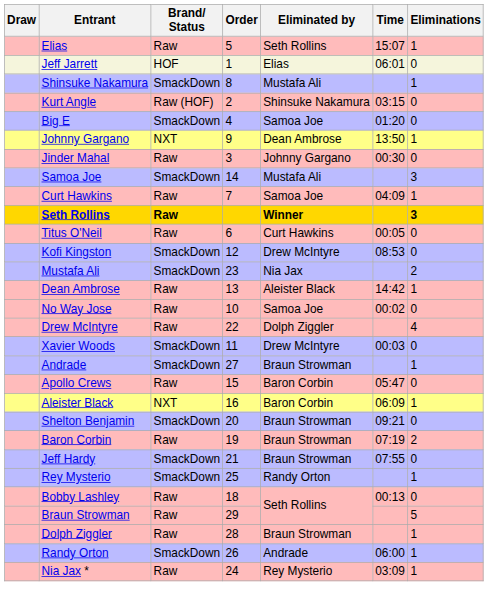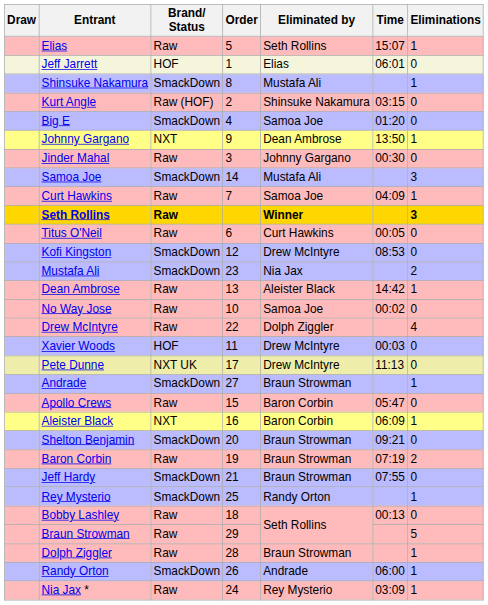Xavier Woods | Brand/ Status: SmackDown -> HOF
+ row: Pete Dunne | NXT UK | 17 | Drew McIntyre | 11:13 | 0
